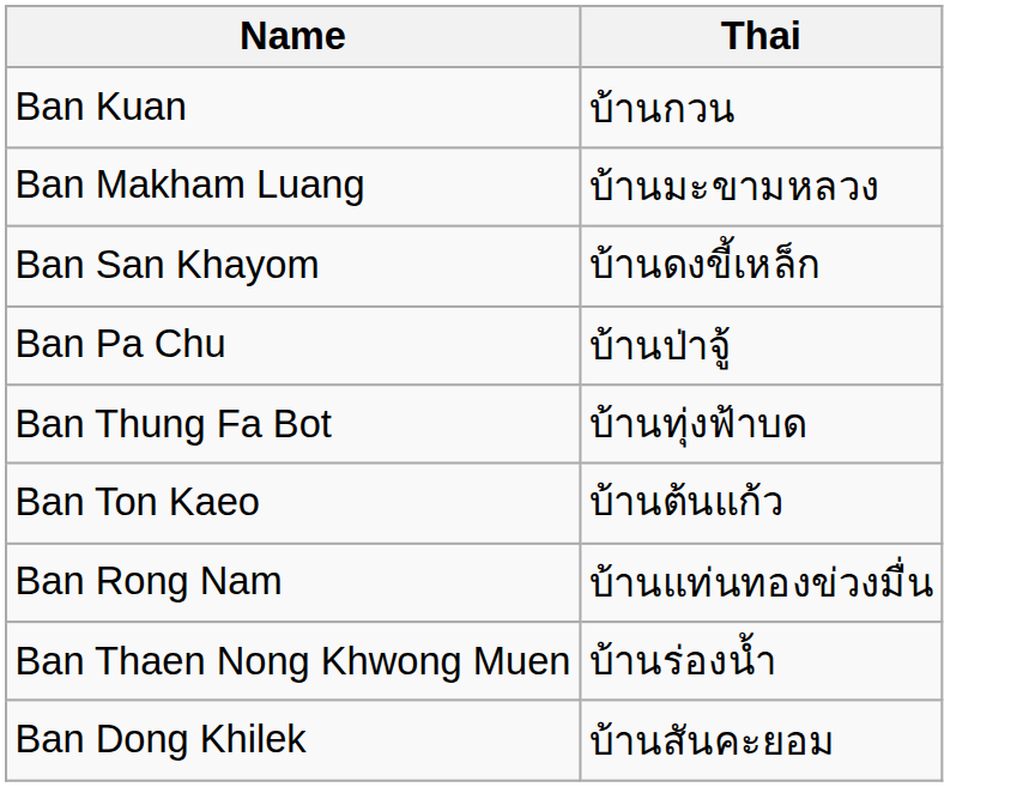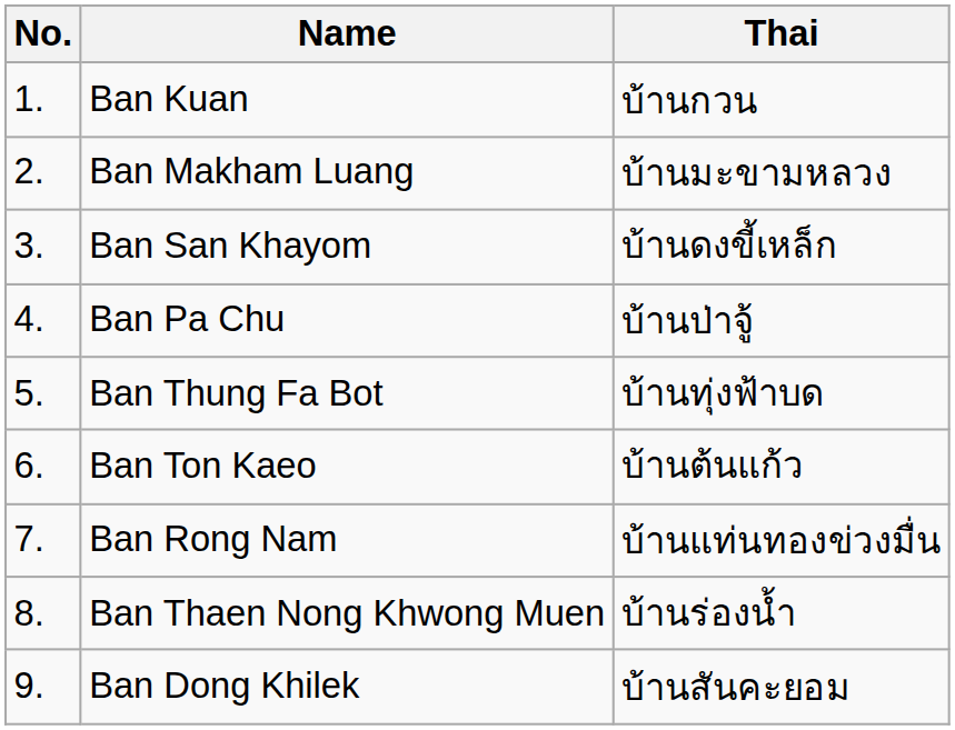+ column: No. | 1. | 2. | 3. | 4. | 5. | 6. | 7. | 8. | 9.
